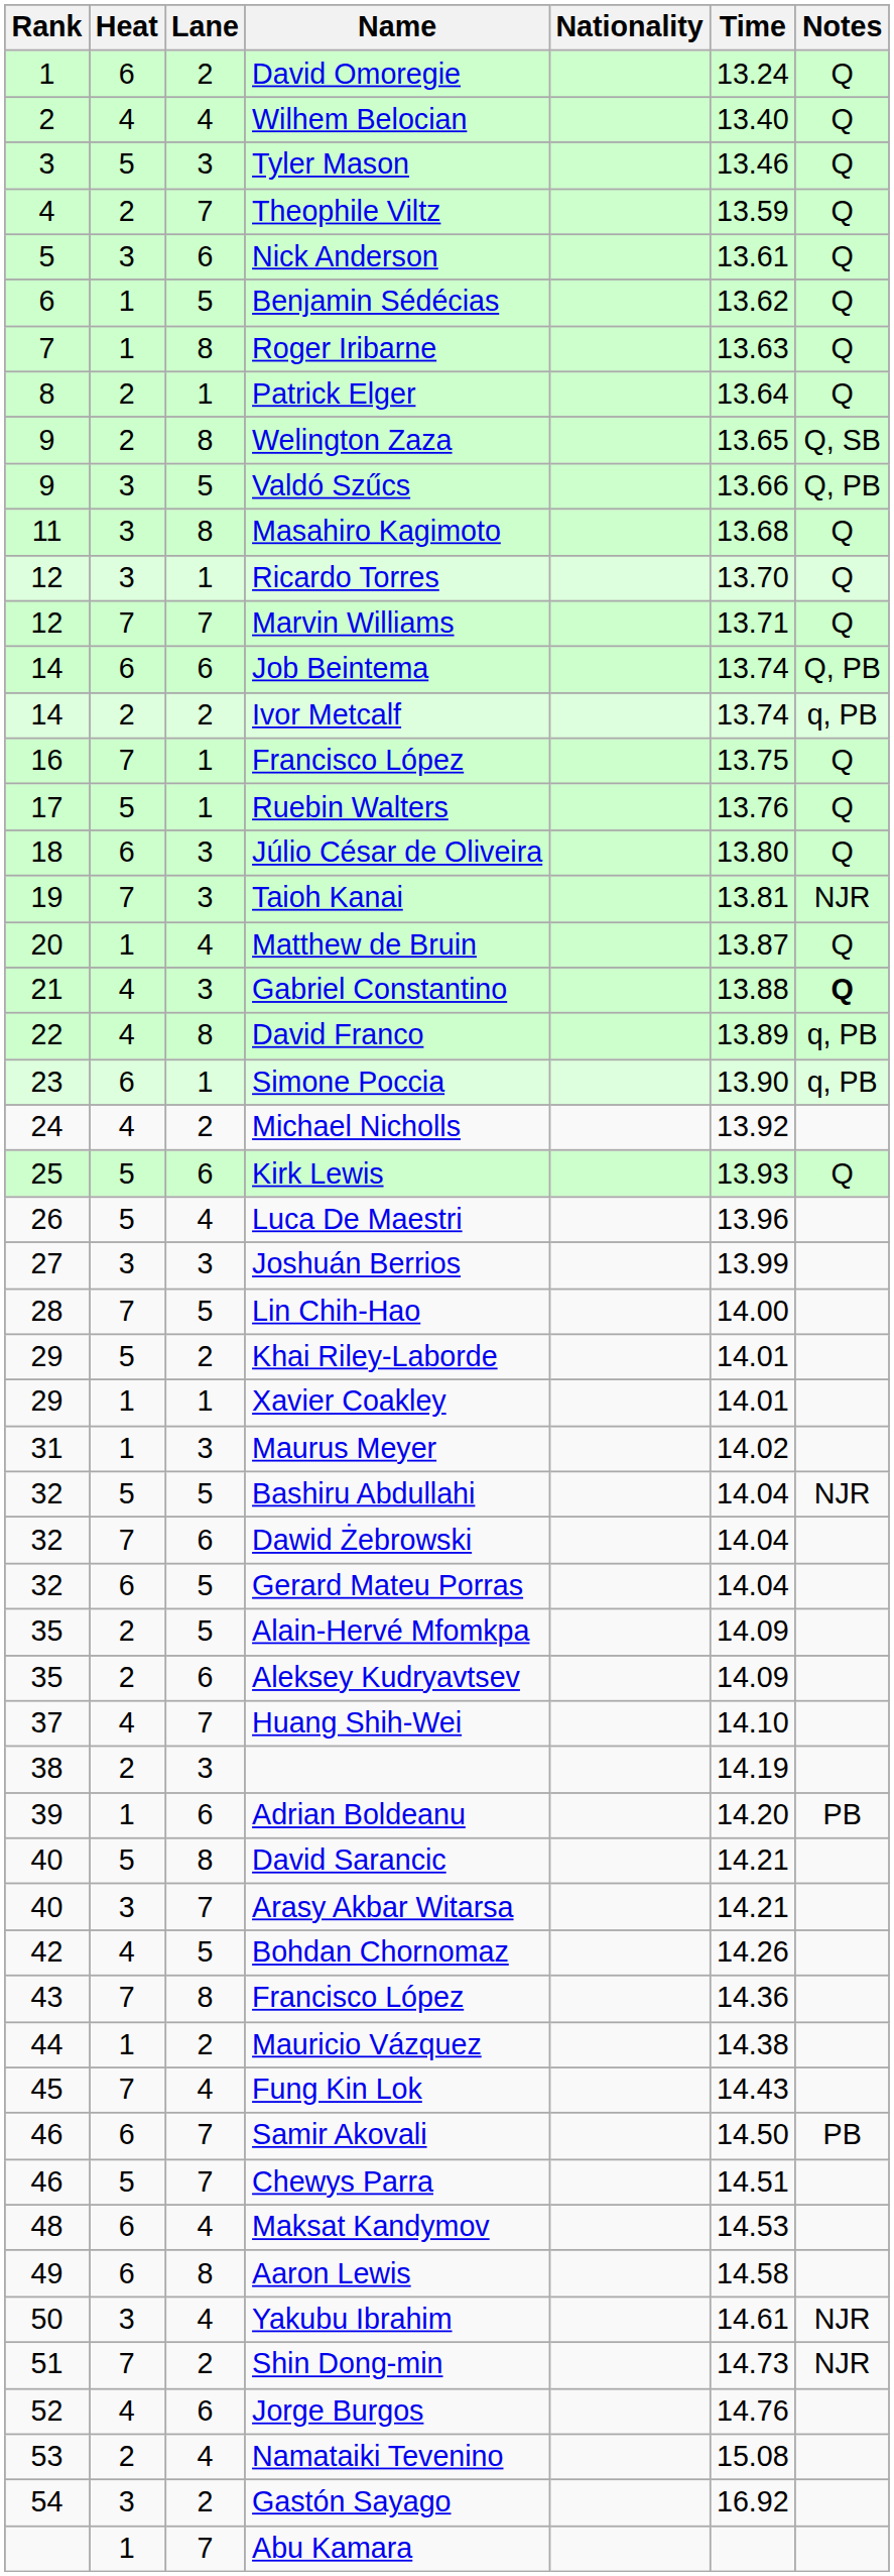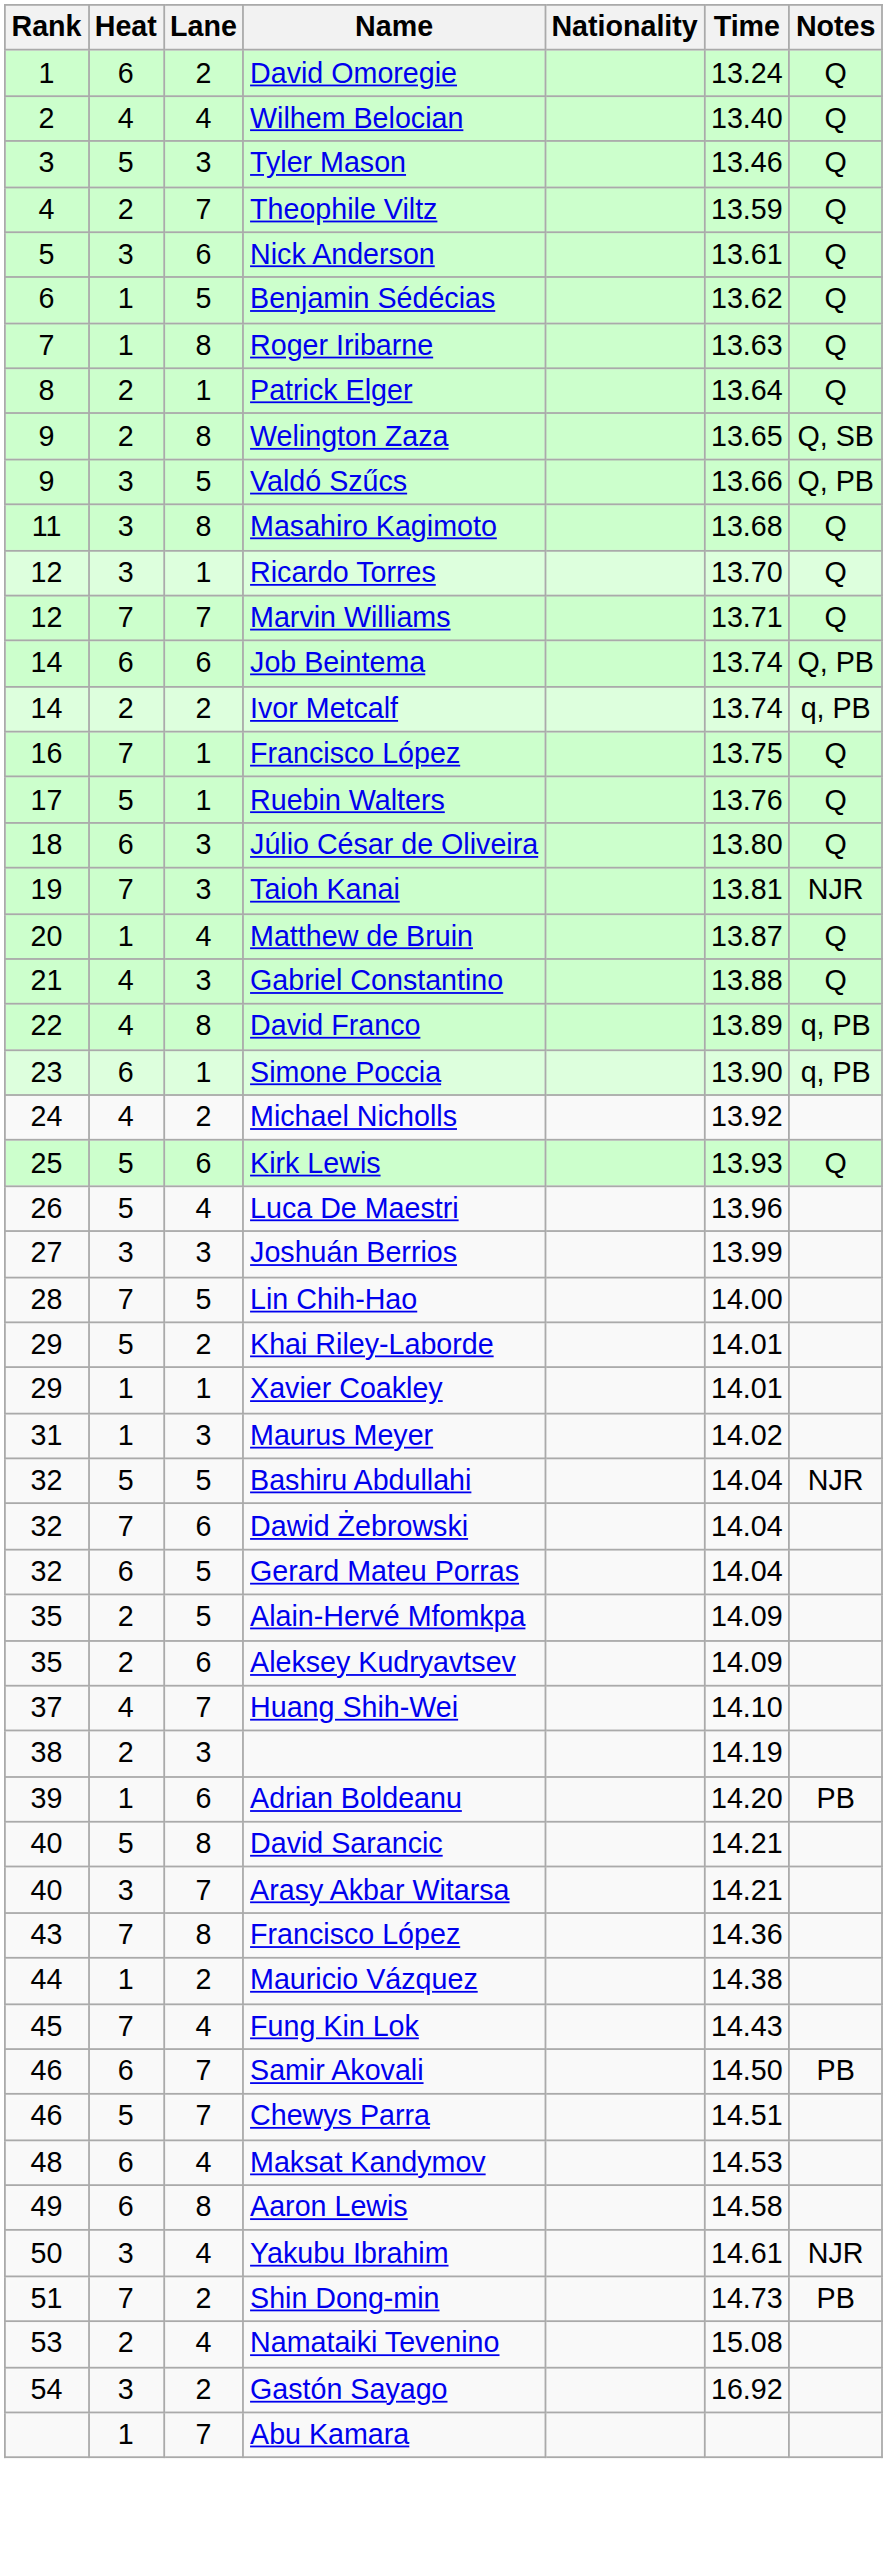Gabriel Constantino | Notes: bold -> normal
- row: 42 | 4 | 5 | Bohdan Chornomaz | 14.26
Shin Dong-min | Notes: NJR -> PB
- row: 52 | 4 | 6 | Jorge Burgos | 14.76
